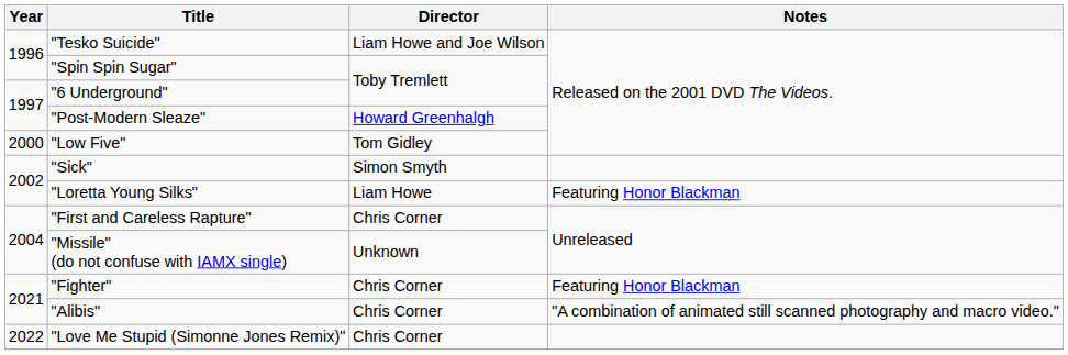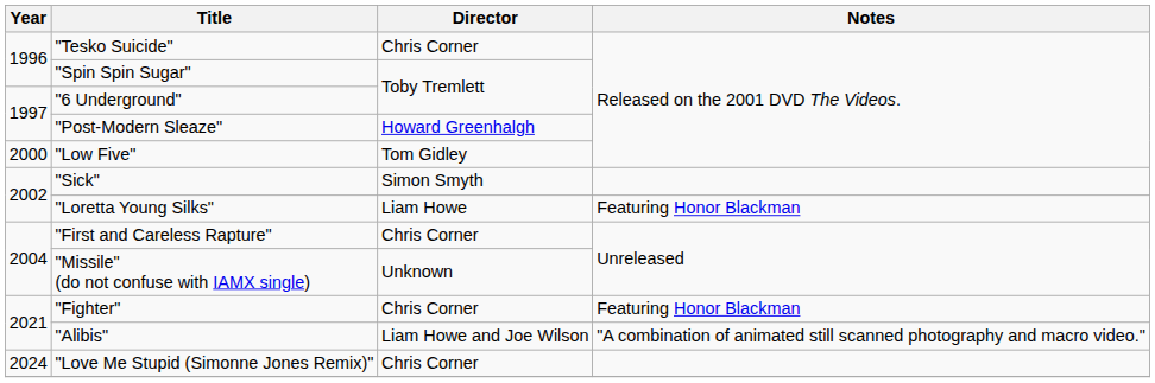"Tesko Suicide" | Director: Liam Howe and Joe Wilson -> Chris Corner
"Alibis" | Director: Chris Corner -> Liam Howe and Joe Wilson
"Love Me Stupid (Simonne Jones Remix)" | Year: 2022 -> 2024
